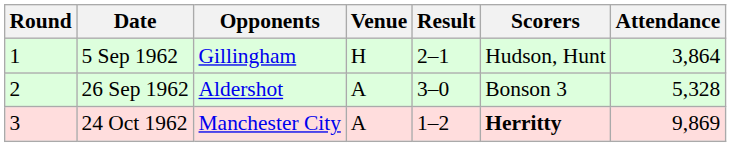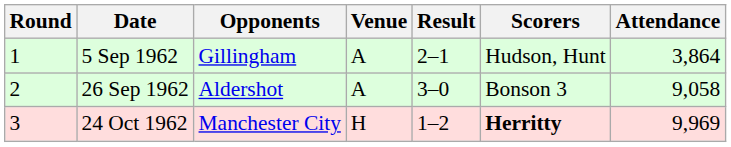5 Sep 1962 | Venue: H -> A
26 Sep 1962 | Attendance: 5,328 -> 9,058
24 Oct 1962 | Venue: A -> H
24 Oct 1962 | Attendance: 9,869 -> 9,969
